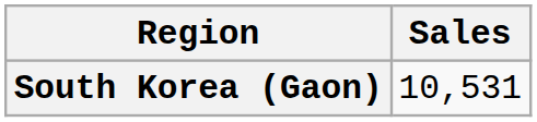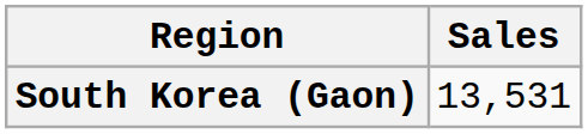South Korea (Gaon) | Sales: 10,531 -> 13,531
